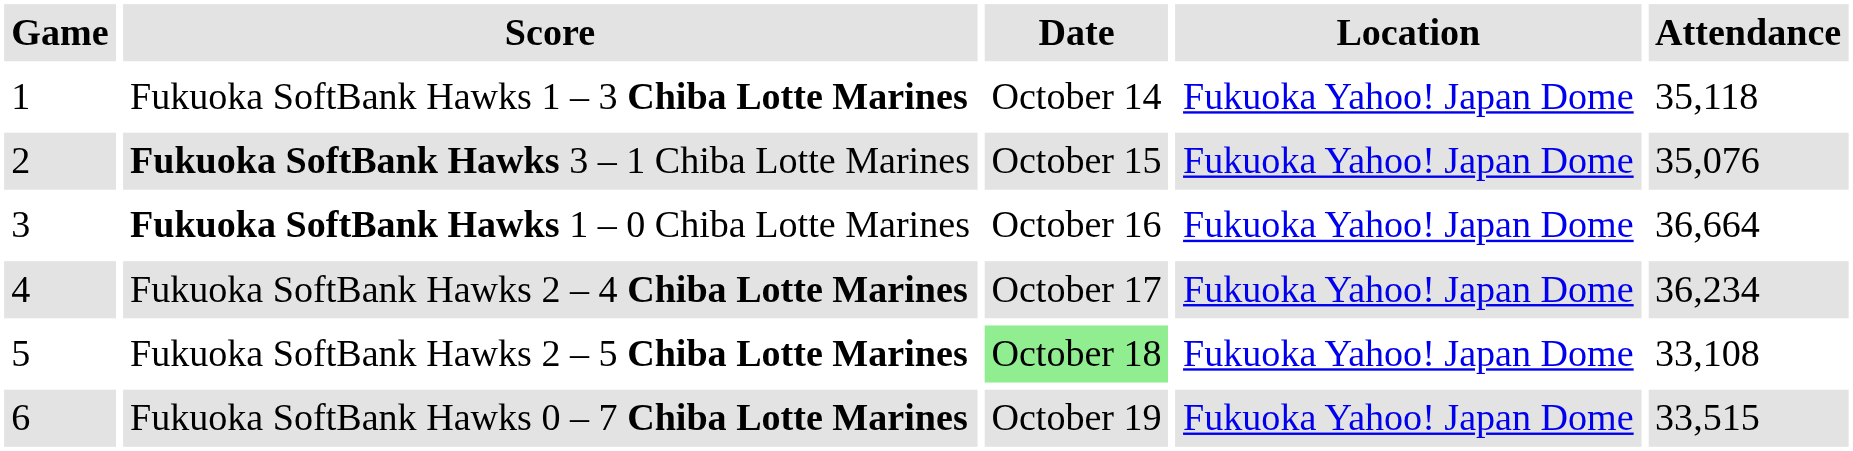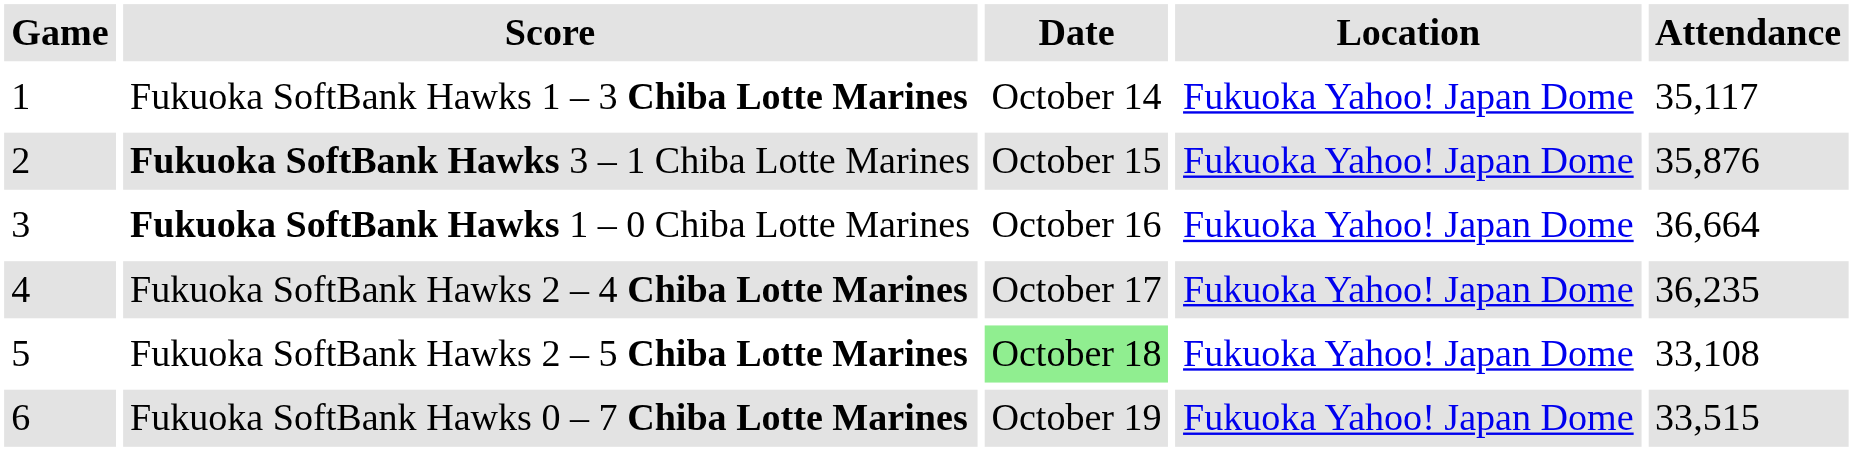Fukuoka SoftBank Hawks 1 – 3 Chiba Lotte Marines | Attendance: 35,118 -> 35,117
Fukuoka SoftBank Hawks 3 – 1 Chiba Lotte Marines | Attendance: 35,076 -> 35,876
Fukuoka SoftBank Hawks 2 – 4 Chiba Lotte Marines | Attendance: 36,234 -> 36,235
